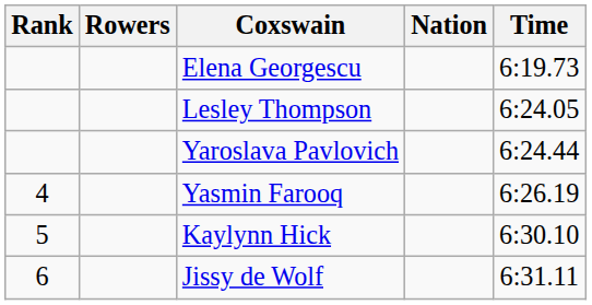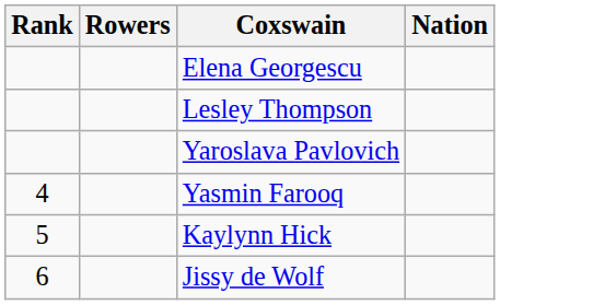- column: Time | 6:19.73 | 6:24.05 | 6:24.44 | 6:26.19 | 6:30.10 | 6:31.11
